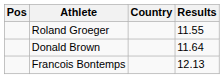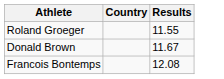- column: Pos
Donald Brown | Results: 11.64 -> 11.67
Francois Bontemps | Results: 12.13 -> 12.08
